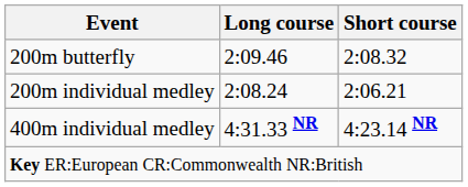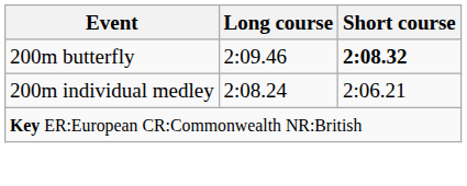200m butterfly | Short course: normal -> bold
- row: 400m individual medley | 4:31.33 NR | 4:23.14 NR
